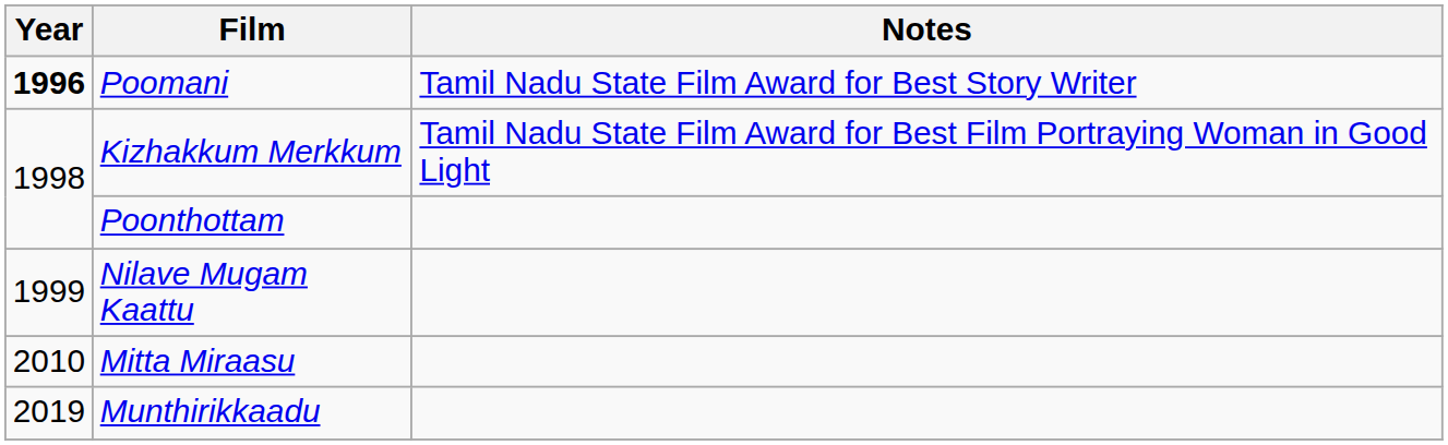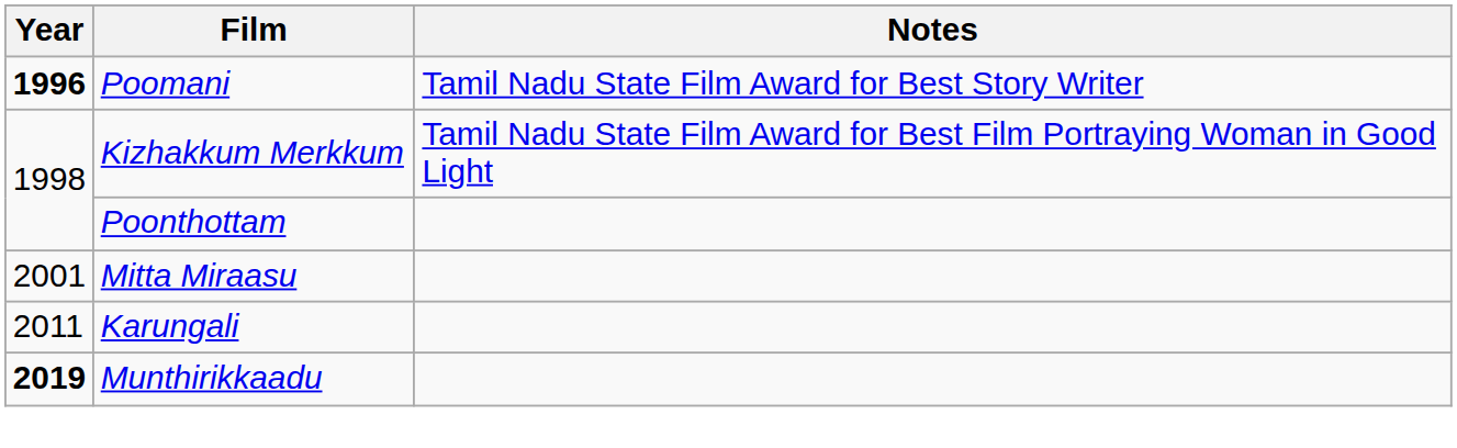- row: 1999 | Nilave Mugam Kaattu
Mitta Miraasu | Year: 2010 -> 2001
+ row: 2011 | Karungali
Munthirikkaadu | Year: normal -> bold
